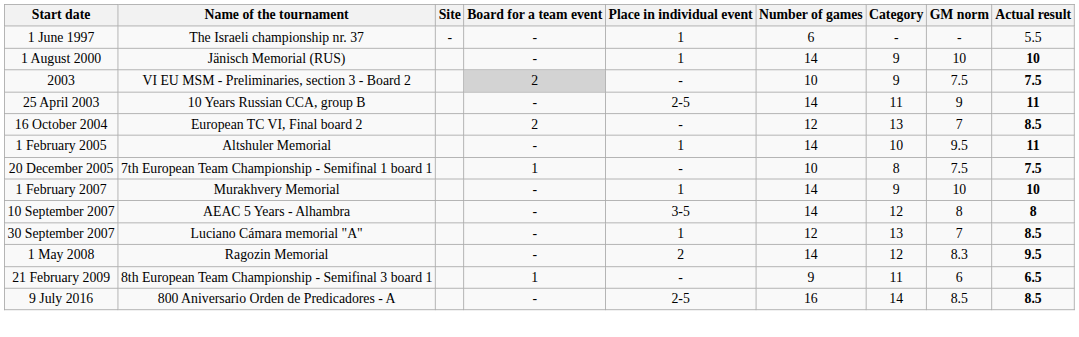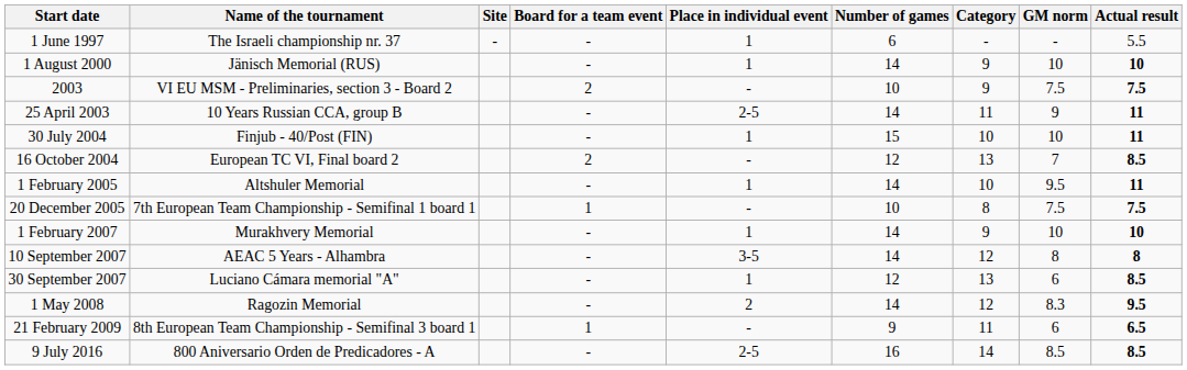2003 | Board for a team event: lightgrey background -> no background
+ row: 30 July 2004 | Finjub - 40/Post (FIN) | - | 1 | 15 | 10 | 10 | 11
30 September 2007 | GM norm: 7 -> 6
